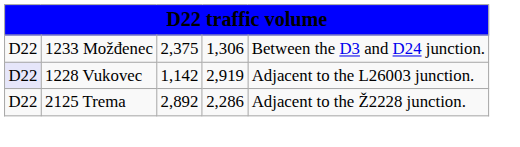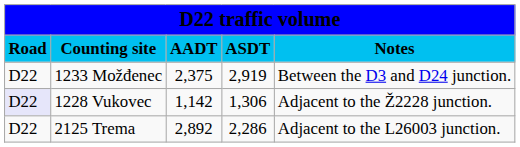+ row: Road | Counting site | AADT | ASDT | Notes
1233 Možđenec | column 4: 1,306 -> 2,919
1228 Vukovec | column 4: 2,919 -> 1,306
1228 Vukovec | column 5: Adjacent to the L26003 junction. -> Adjacent to the Ž2228 junction.
2125 Trema | column 5: Adjacent to the Ž2228 junction. -> Adjacent to the L26003 junction.
